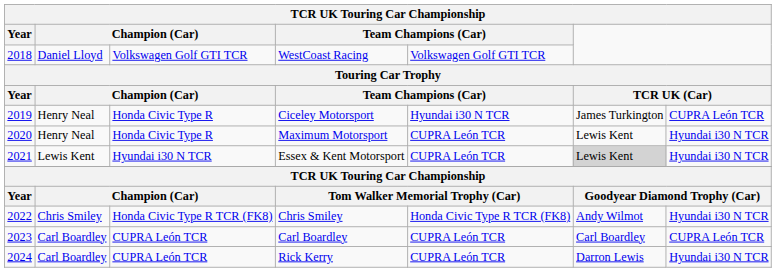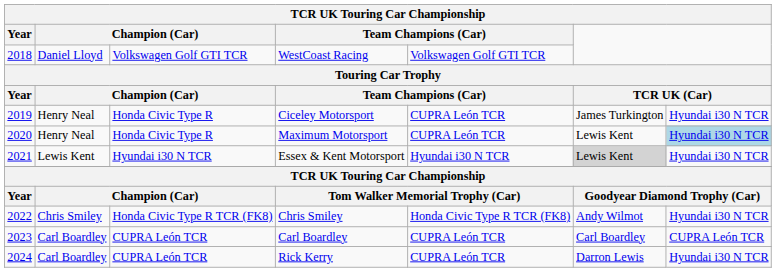Ciceley Motorsport | column 5: Hyundai i30 N TCR -> CUPRA León TCR
Ciceley Motorsport | column 7: CUPRA León TCR -> Hyundai i30 N TCR
Maximum Motorsport | column 7: no background -> lightblue background
Essex & Kent Motorsport | column 5: CUPRA León TCR -> Hyundai i30 N TCR
